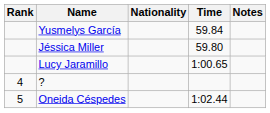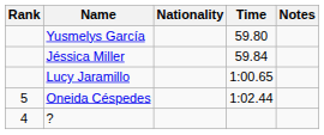Yusmelys García | Time: 59.84 -> 59.80
Jéssica Miller | Time: 59.80 -> 59.84
rows swapped: ? <-> Oneida Céspedes
